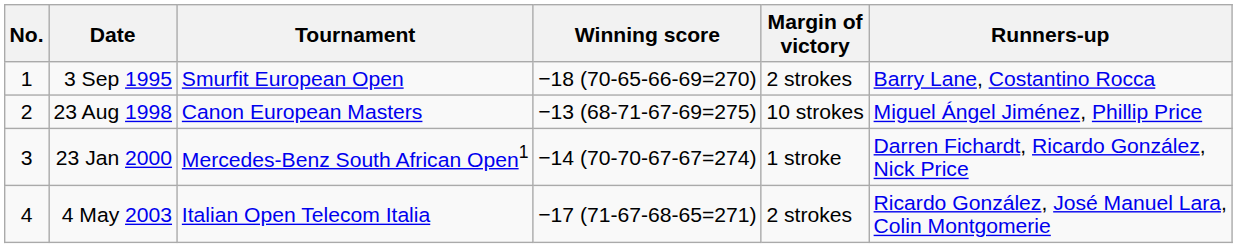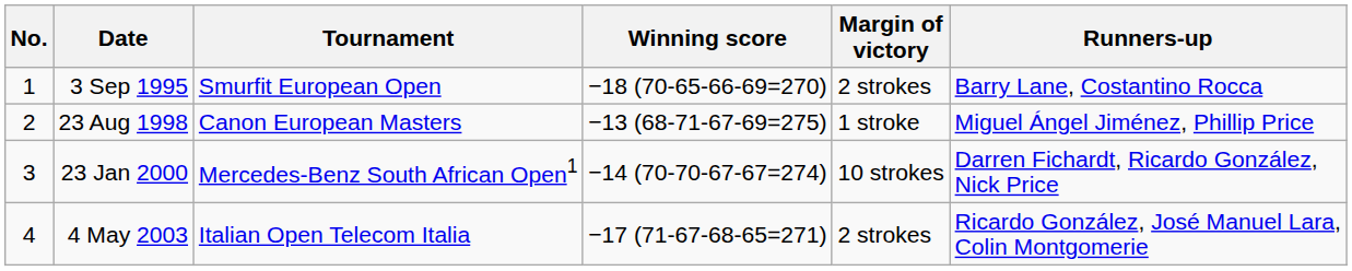23 Aug 1998 | Margin of victory: 10 strokes -> 1 stroke
23 Jan 2000 | Margin of victory: 1 stroke -> 10 strokes
